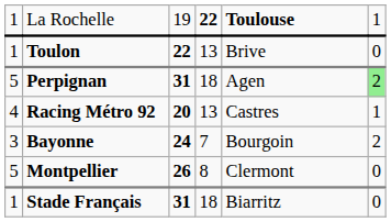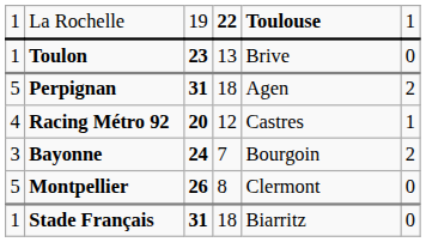Toulon | column 3: 22 -> 23
Perpignan | column 6: lightgreen background -> no background
Racing Métro 92 | column 4: 13 -> 12
